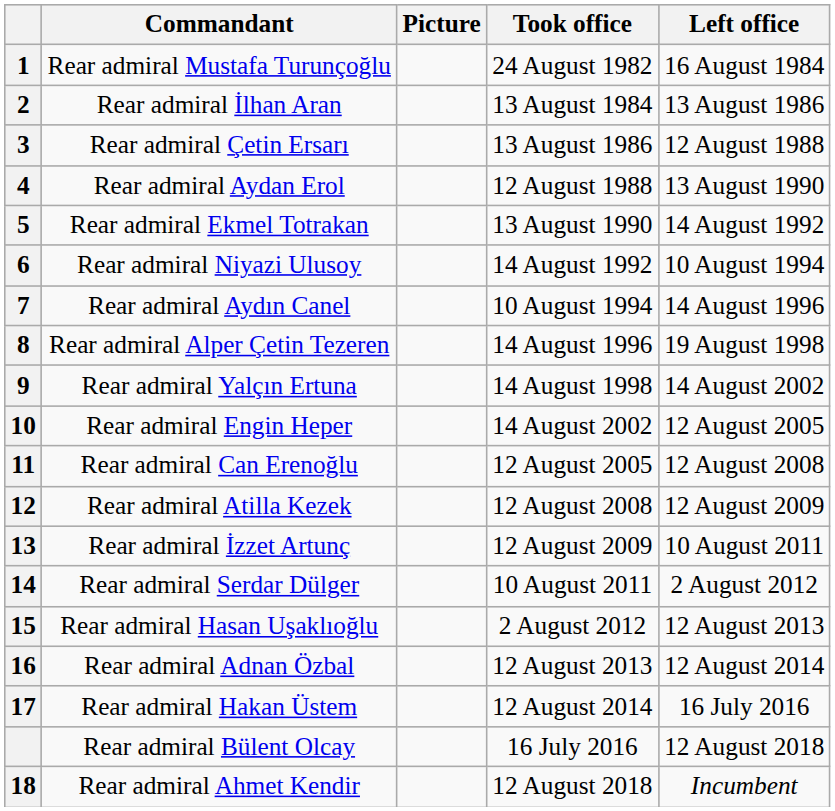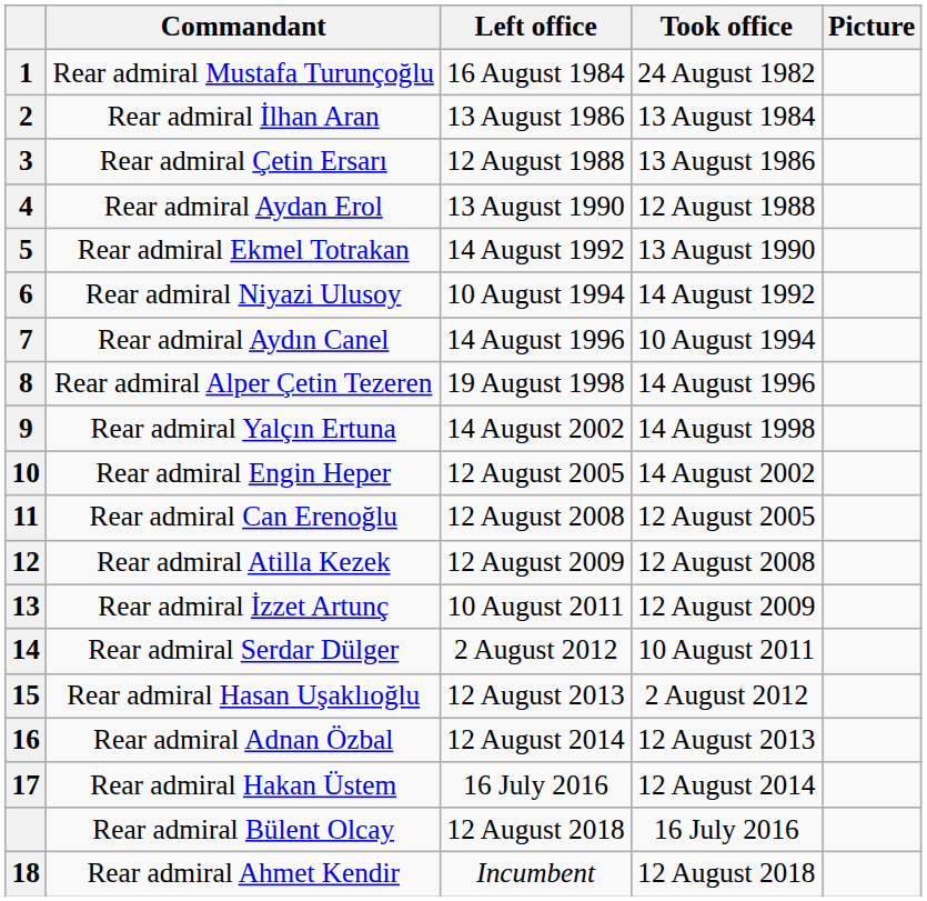columns swapped: Picture <-> Left office
